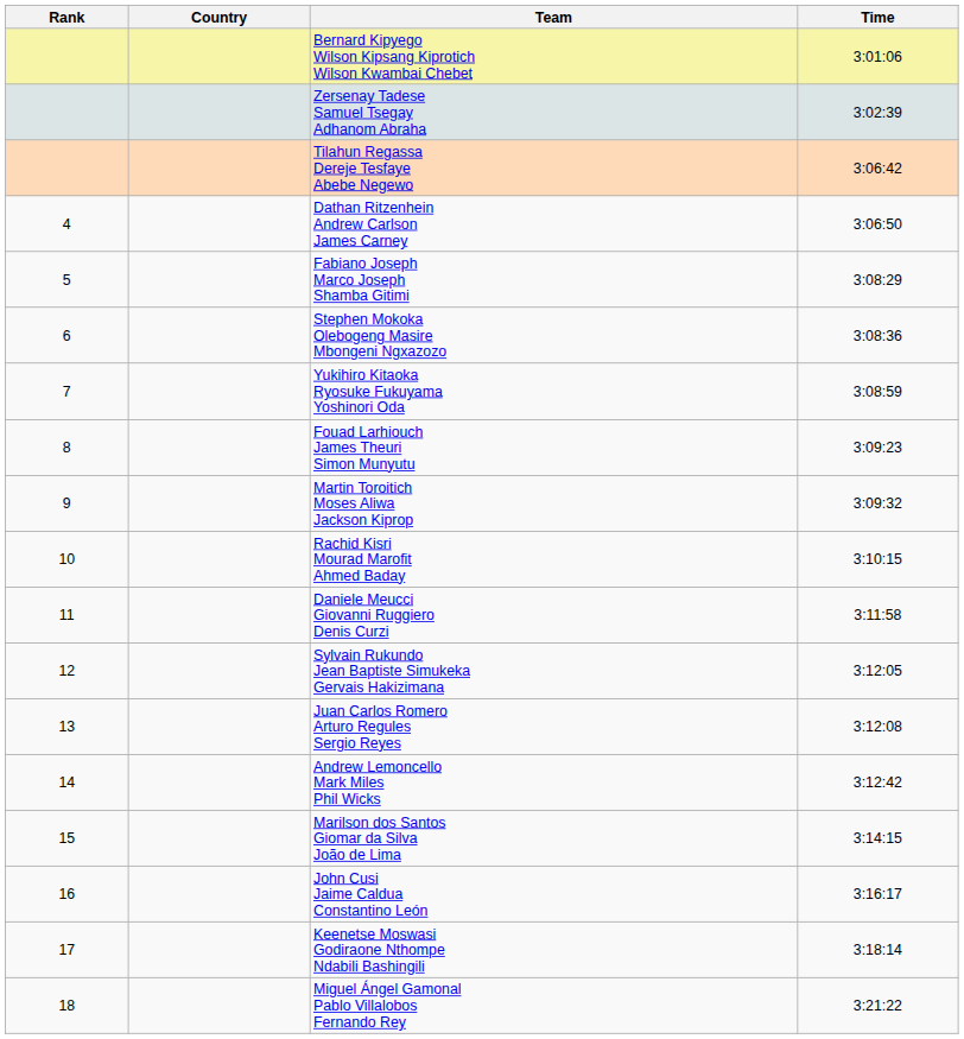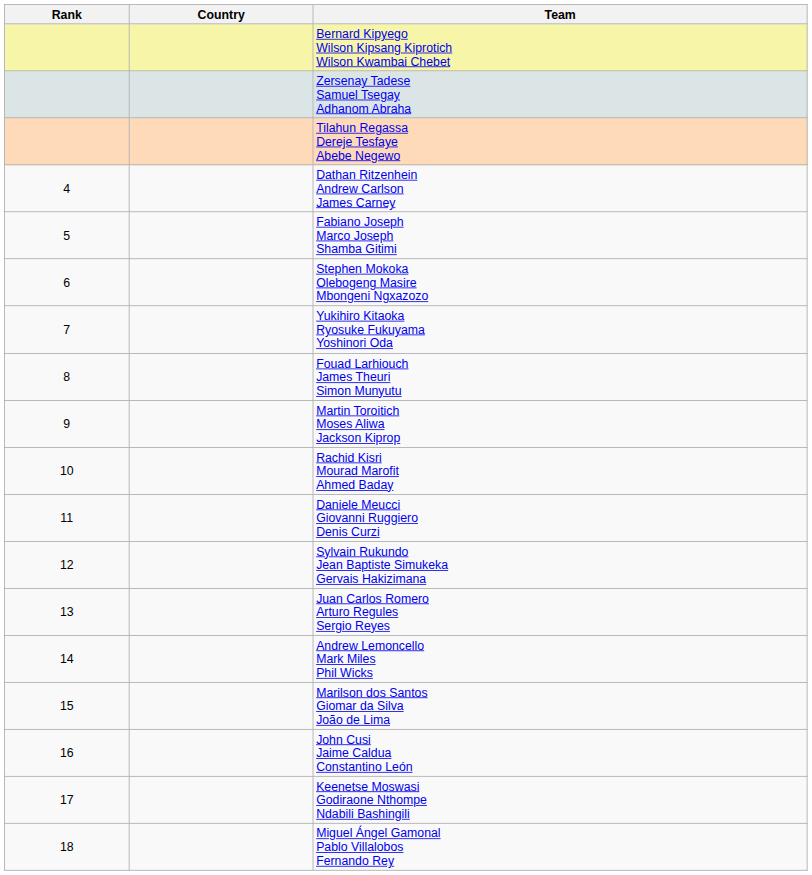- column: Time | 3:01:06 | 3:02:39 | 3:06:42 | 3:06:50 | 3:08:29 | 3:08:36 | 3:08:59 | 3:09:23 | 3:09:32 | 3:10:15 | 3:11:58 | 3:12:05 | 3:12:08 | 3:12:42 | 3:14:15 | 3:16:17 | 3:18:14 | 3:21:22
